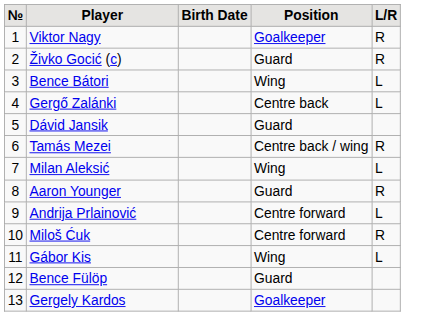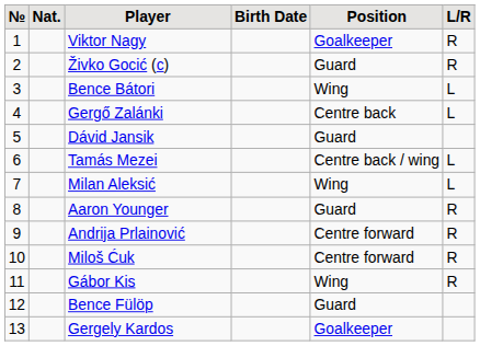+ column: Nat.
Tamás Mezei | L/R: R -> L
Andrija Prlainović | L/R: L -> R
Gábor Kis | L/R: L -> R
